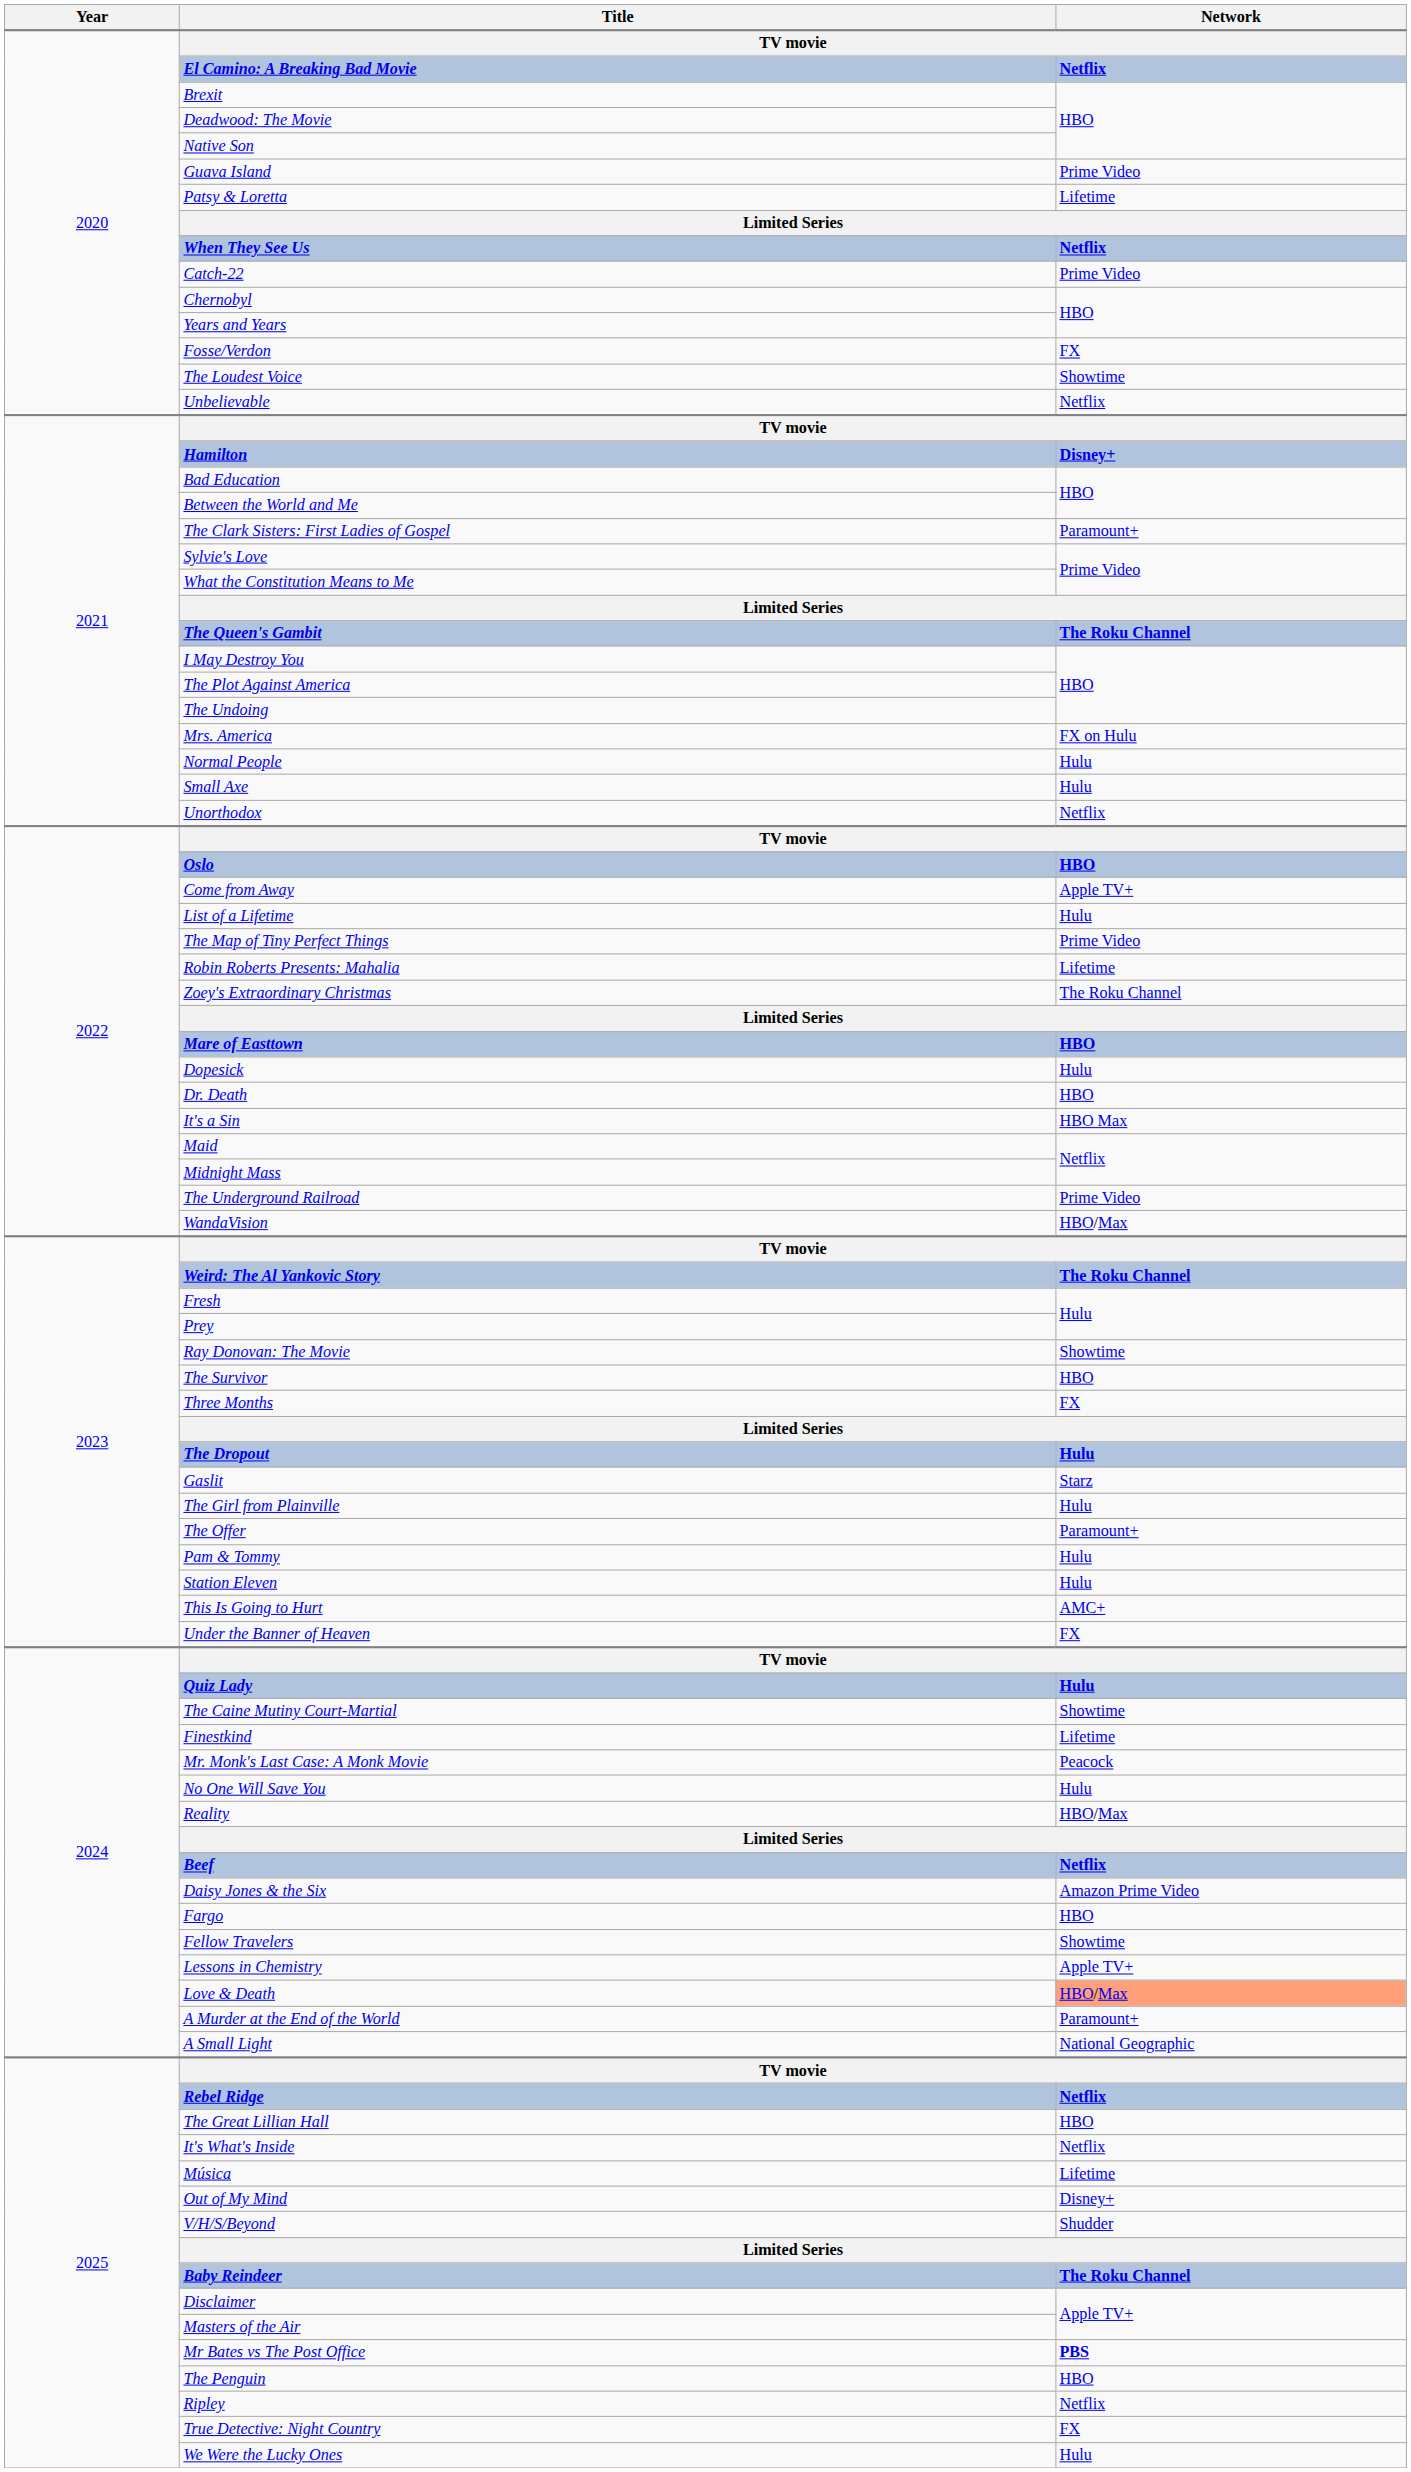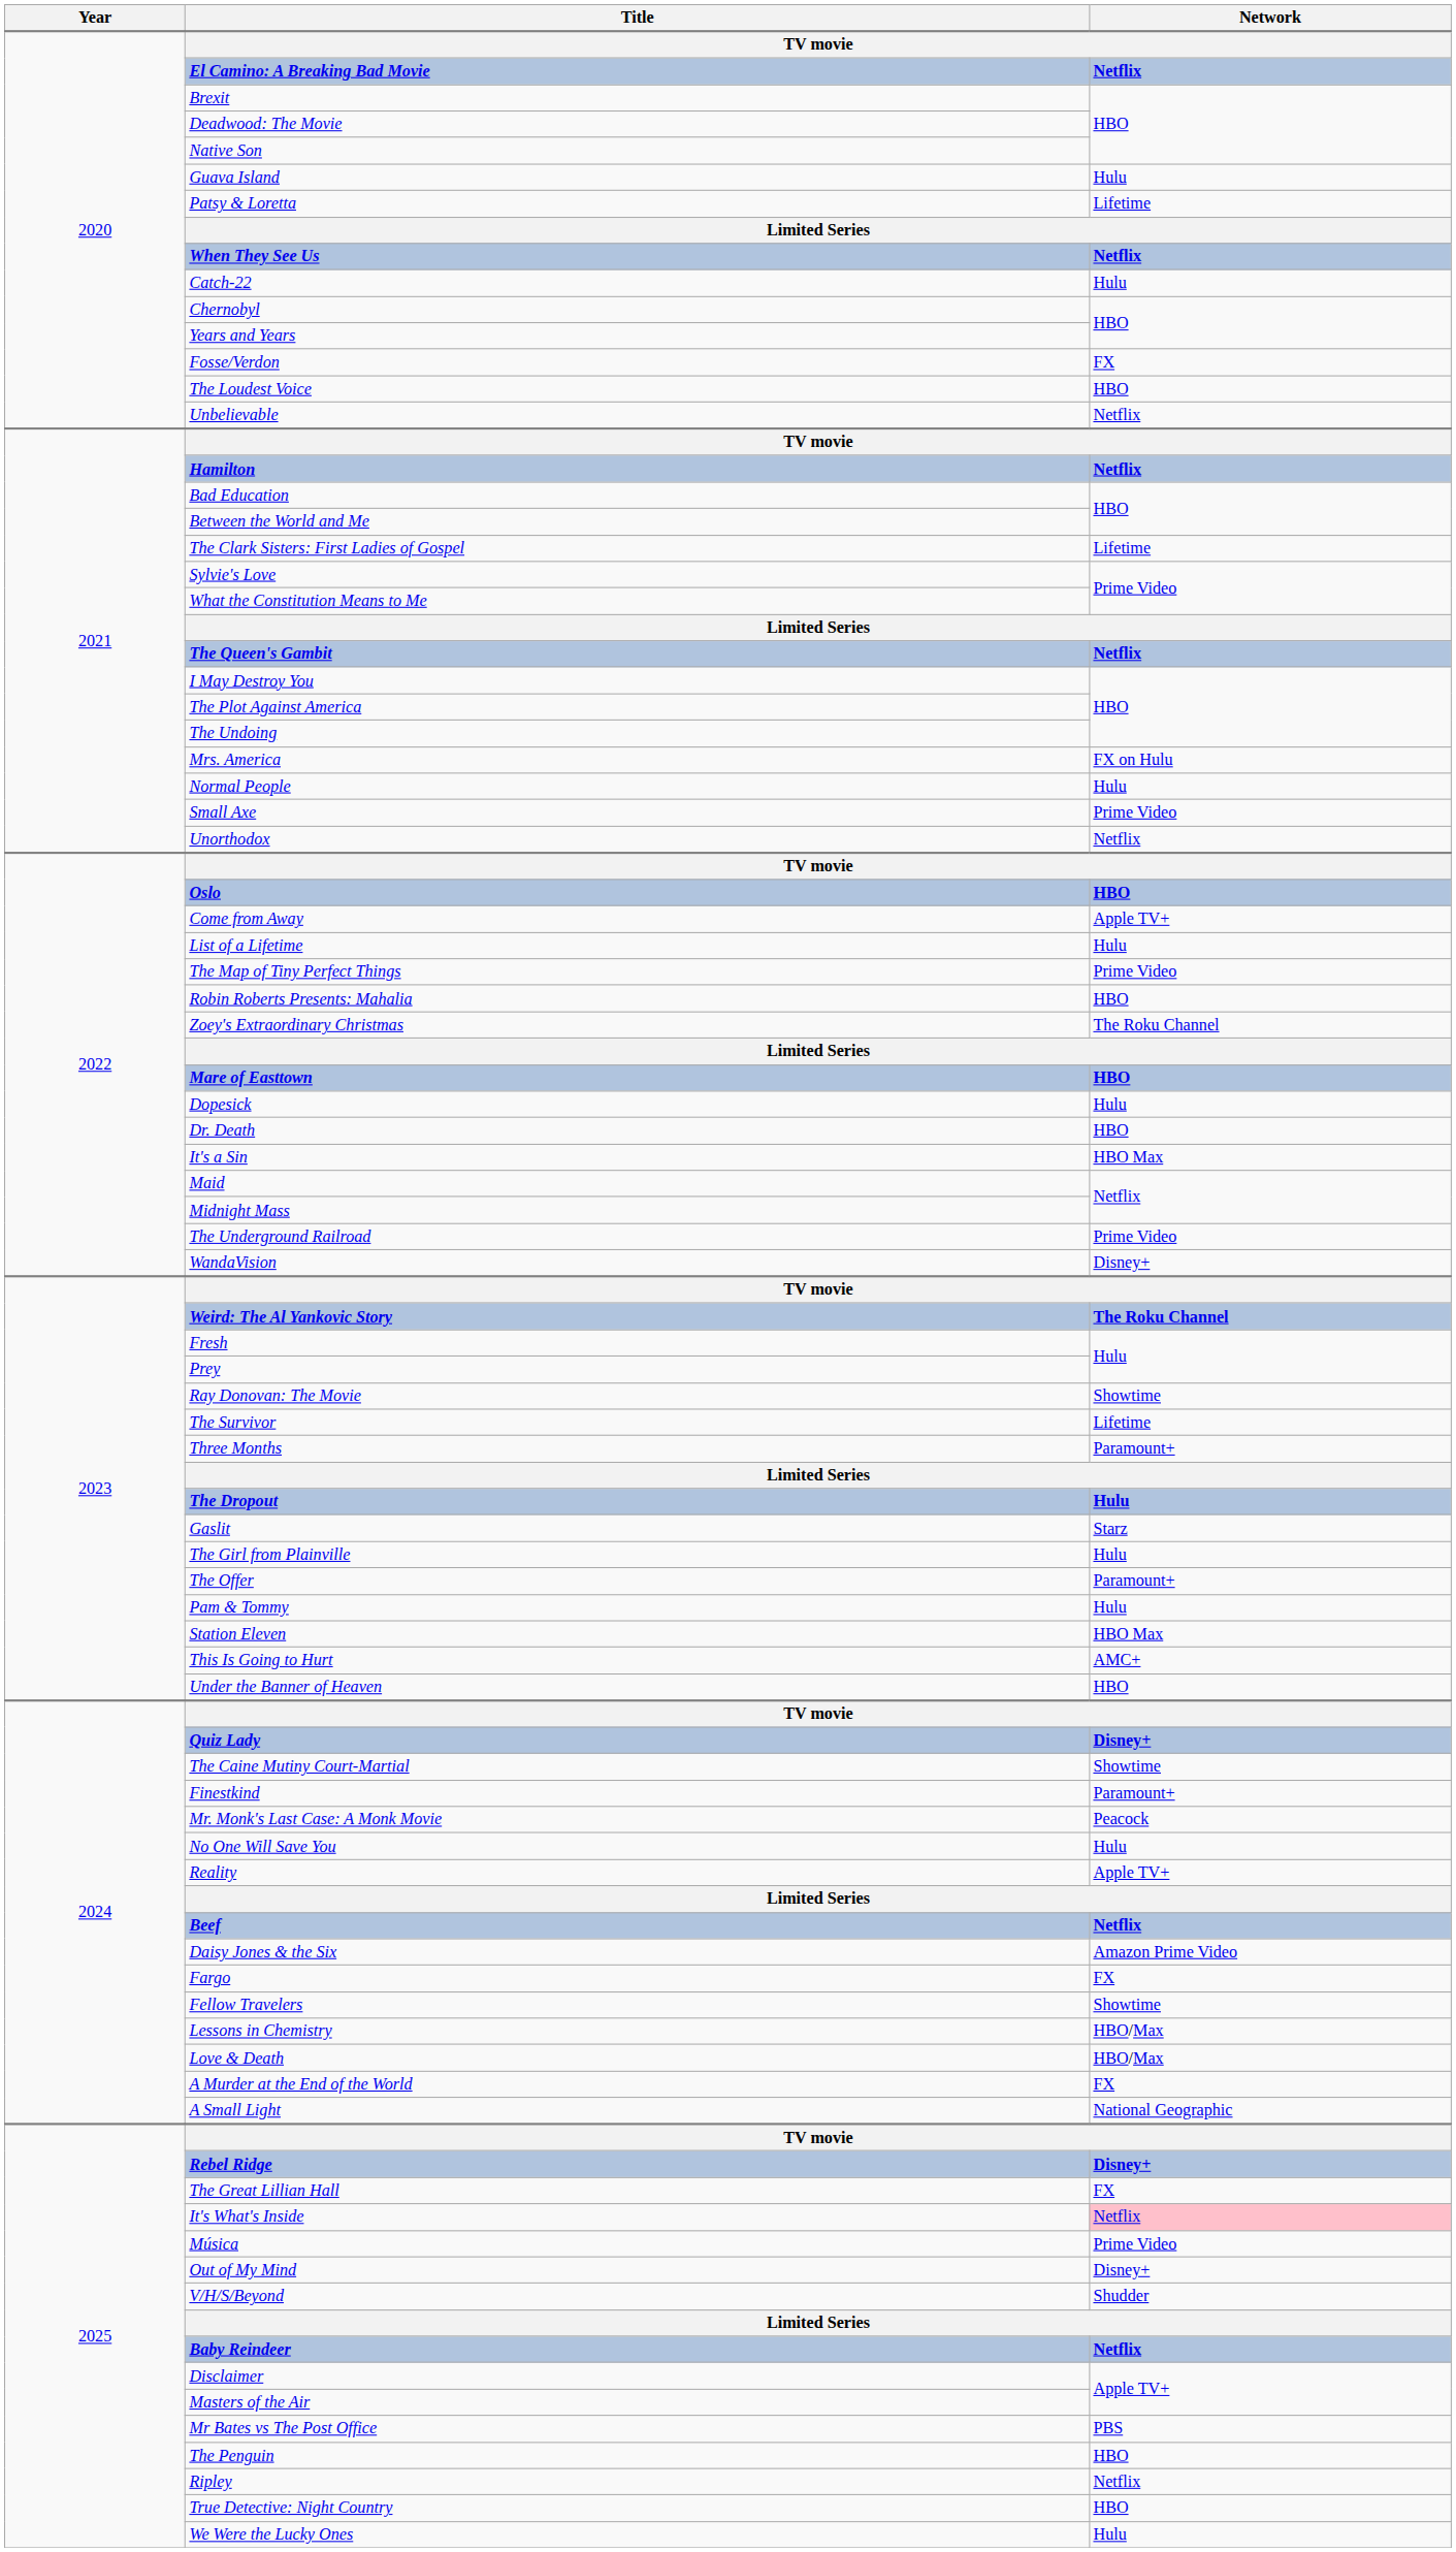Guava Island | Network: Prime Video -> Hulu
Catch-22 | Network: Prime Video -> Hulu
The Loudest Voice | Network: Showtime -> HBO
Hamilton | Network: Disney+ -> Netflix
The Clark Sisters: First Ladies of Gospel | Network: Paramount+ -> Lifetime
The Queen's Gambit | Network: The Roku Channel -> Netflix
Small Axe | Network: Hulu -> Prime Video
Robin Roberts Presents: Mahalia | Network: Lifetime -> HBO
WandaVision | Network: HBO/Max -> Disney+
The Survivor | Network: HBO -> Lifetime
Three Months | Network: FX -> Paramount+
Station Eleven | Network: Hulu -> HBO Max
Under the Banner of Heaven | Network: FX -> HBO
Quiz Lady | Network: Hulu -> Disney+
Finestkind | Network: Lifetime -> Paramount+
Reality | Network: HBO/Max -> Apple TV+
Fargo | Network: HBO -> FX
Lessons in Chemistry | Network: Apple TV+ -> HBO/Max
Love & Death | Network: lightsalmon background -> no background
A Murder at the End of the World | Network: Paramount+ -> FX
Rebel Ridge | Network: Netflix -> Disney+
The Great Lillian Hall | Network: HBO -> FX
It's What's Inside | Network: no background -> pink background
Música | Network: Lifetime -> Prime Video
Baby Reindeer | Network: The Roku Channel -> Netflix
Mr Bates vs The Post Office | Network: bold -> normal
True Detective: Night Country | Network: FX -> HBO
